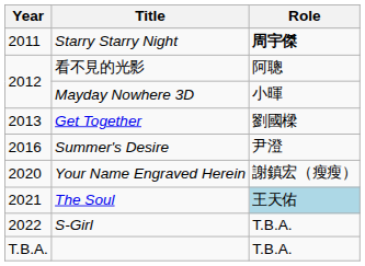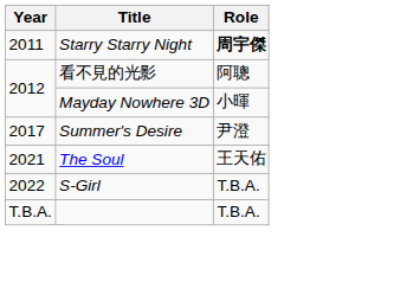- row: 2013 | Get Together | 劉國樑
Summer's Desire | Year: 2016 -> 2017
- row: 2020 | Your Name Engraved Herein | 謝鎮宏（瘦瘦）
The Soul | Role: lightblue background -> no background
